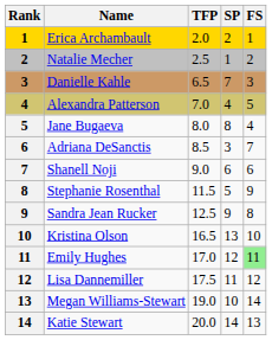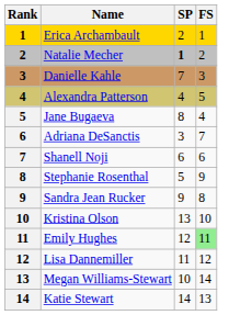- column: TFP | 2.0 | 2.5 | 6.5 | 7.0 | 8.0 | 8.5 | 9.0 | 11.5 | 12.5 | 16.5 | 17.0 | 17.5 | 19.0 | 20.0
Natalie Mecher | SP: normal -> bold
